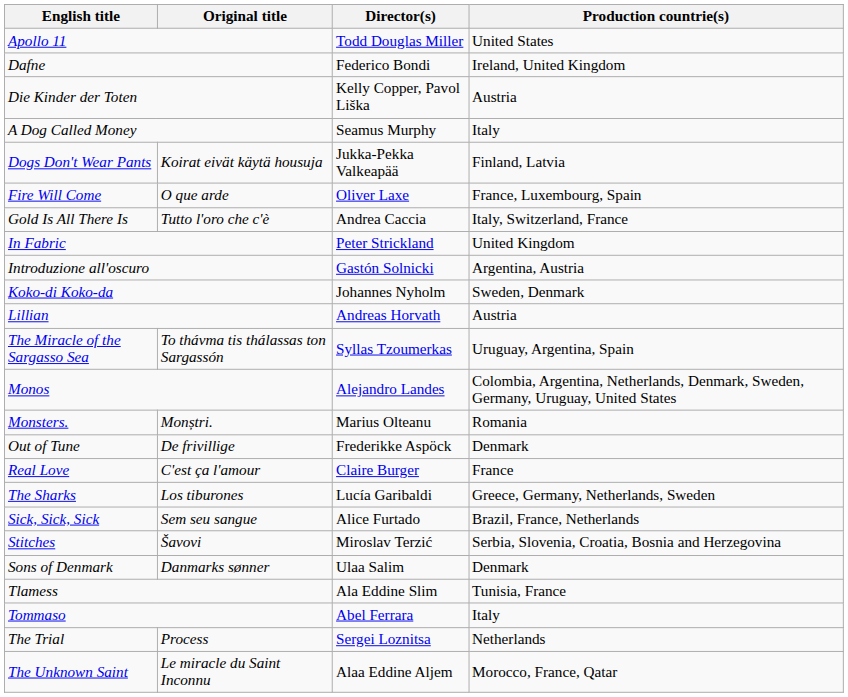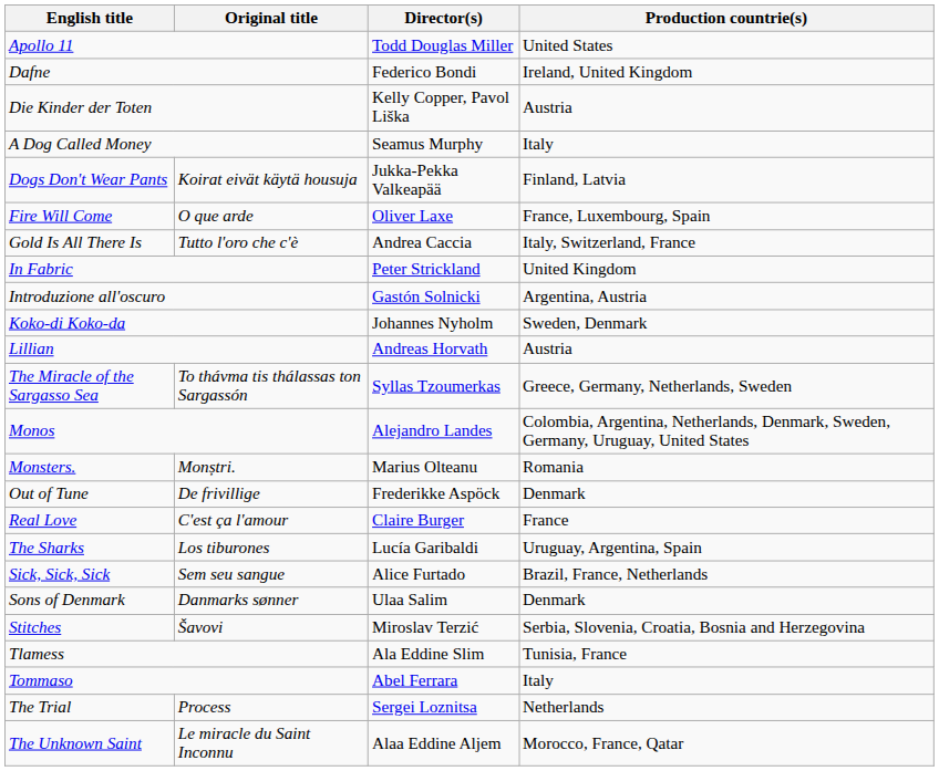The Miracle of the Sargasso Sea | Production countrie(s): Uruguay, Argentina, Spain -> Greece, Germany, Netherlands, Sweden
The Sharks | Production countrie(s): Greece, Germany, Netherlands, Sweden -> Uruguay, Argentina, Spain
rows swapped: Sons of Denmark <-> Stitches
